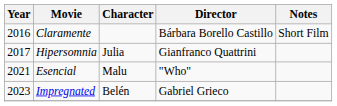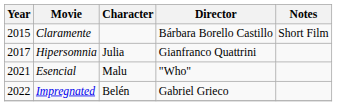Claramente | Year: 2016 -> 2015
Impregnated | Year: 2023 -> 2022
